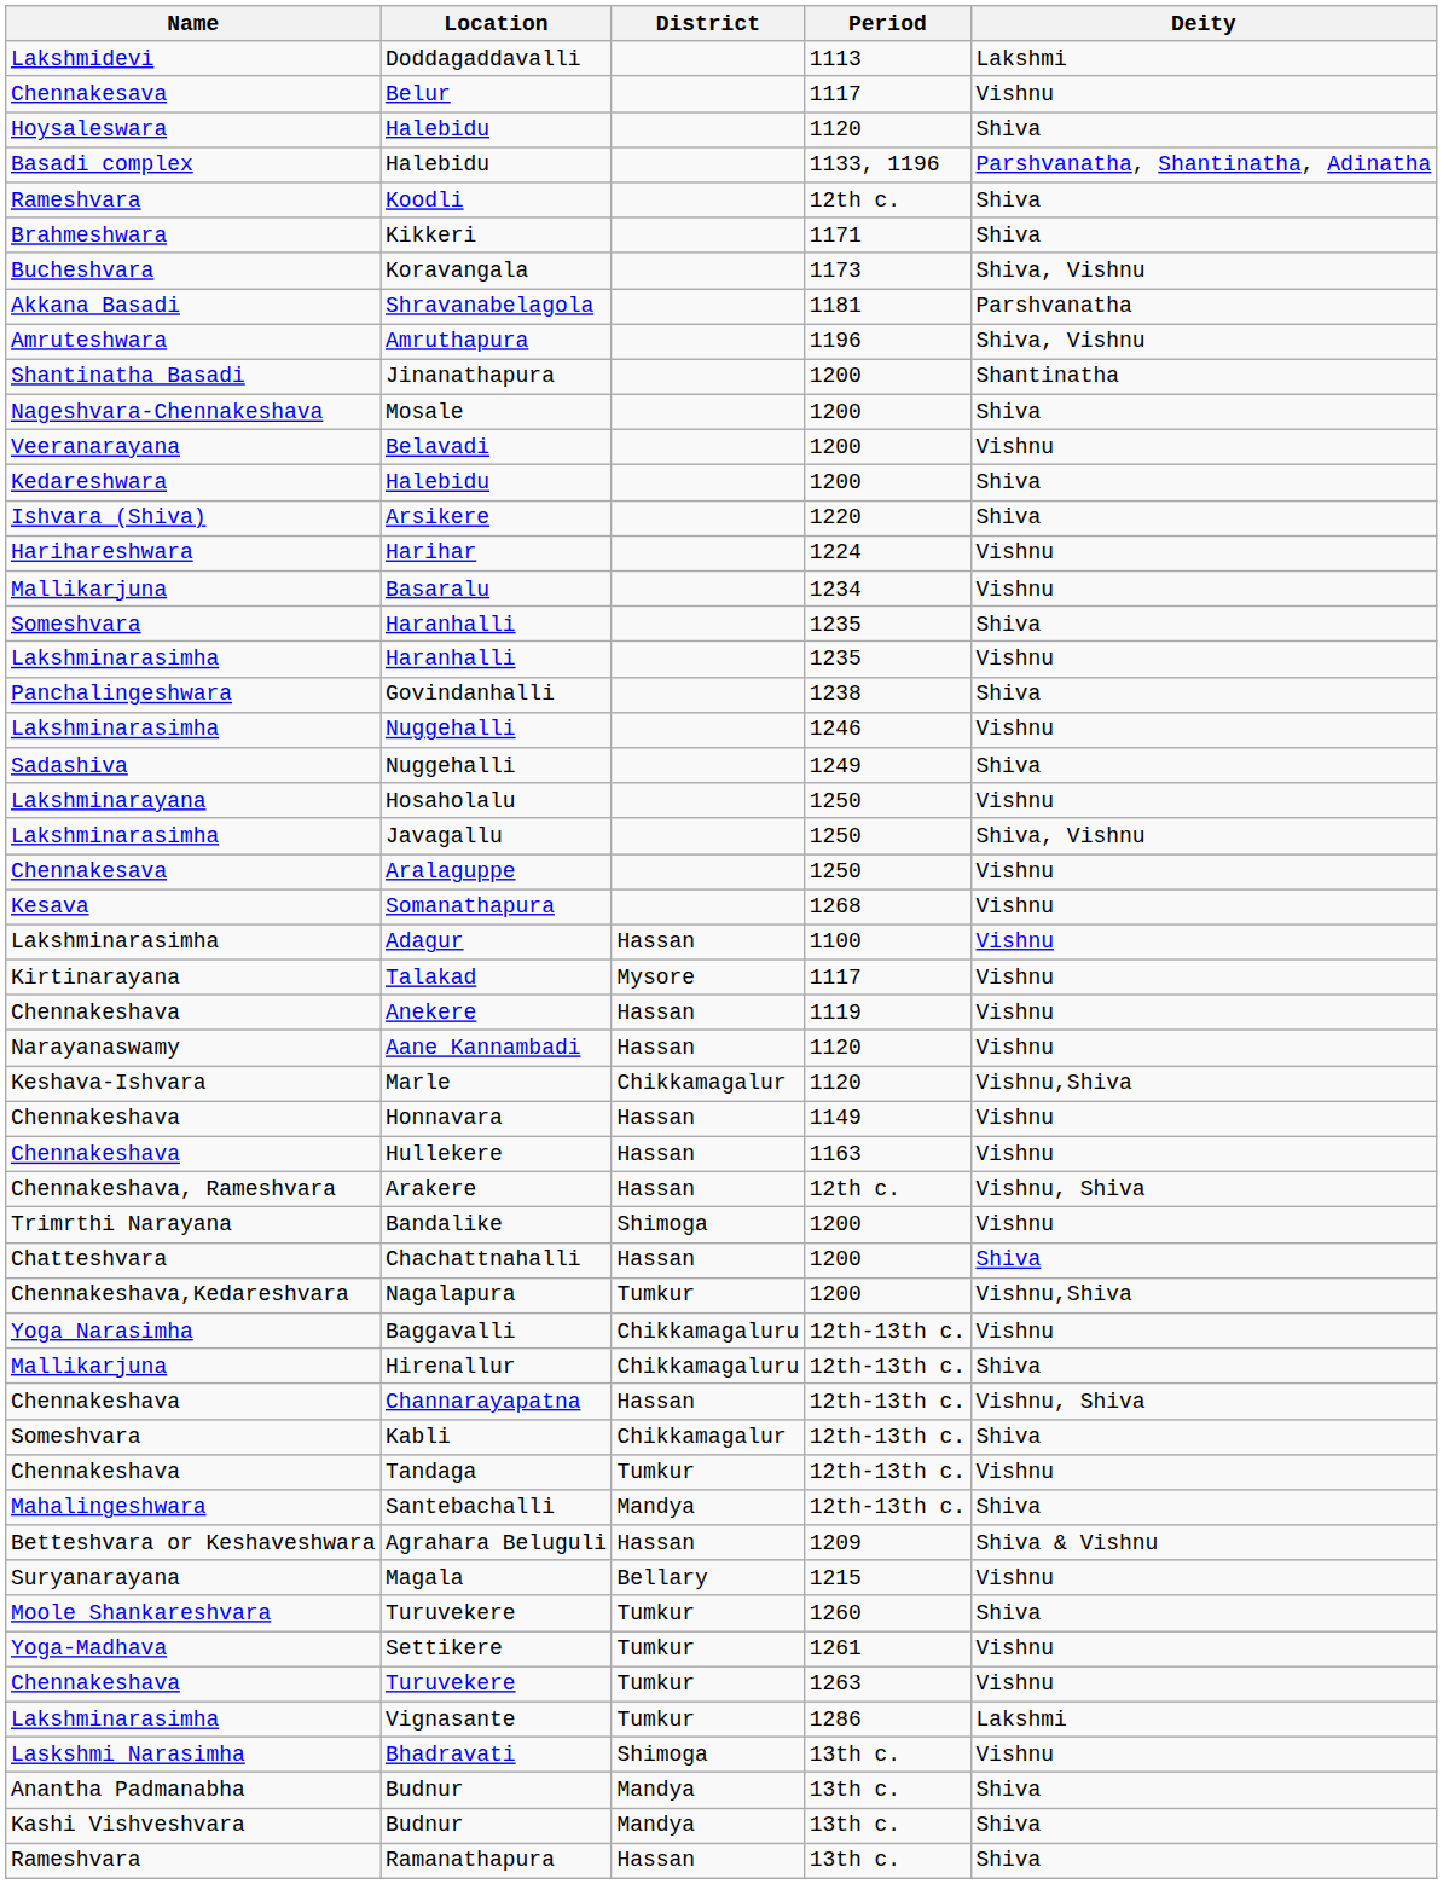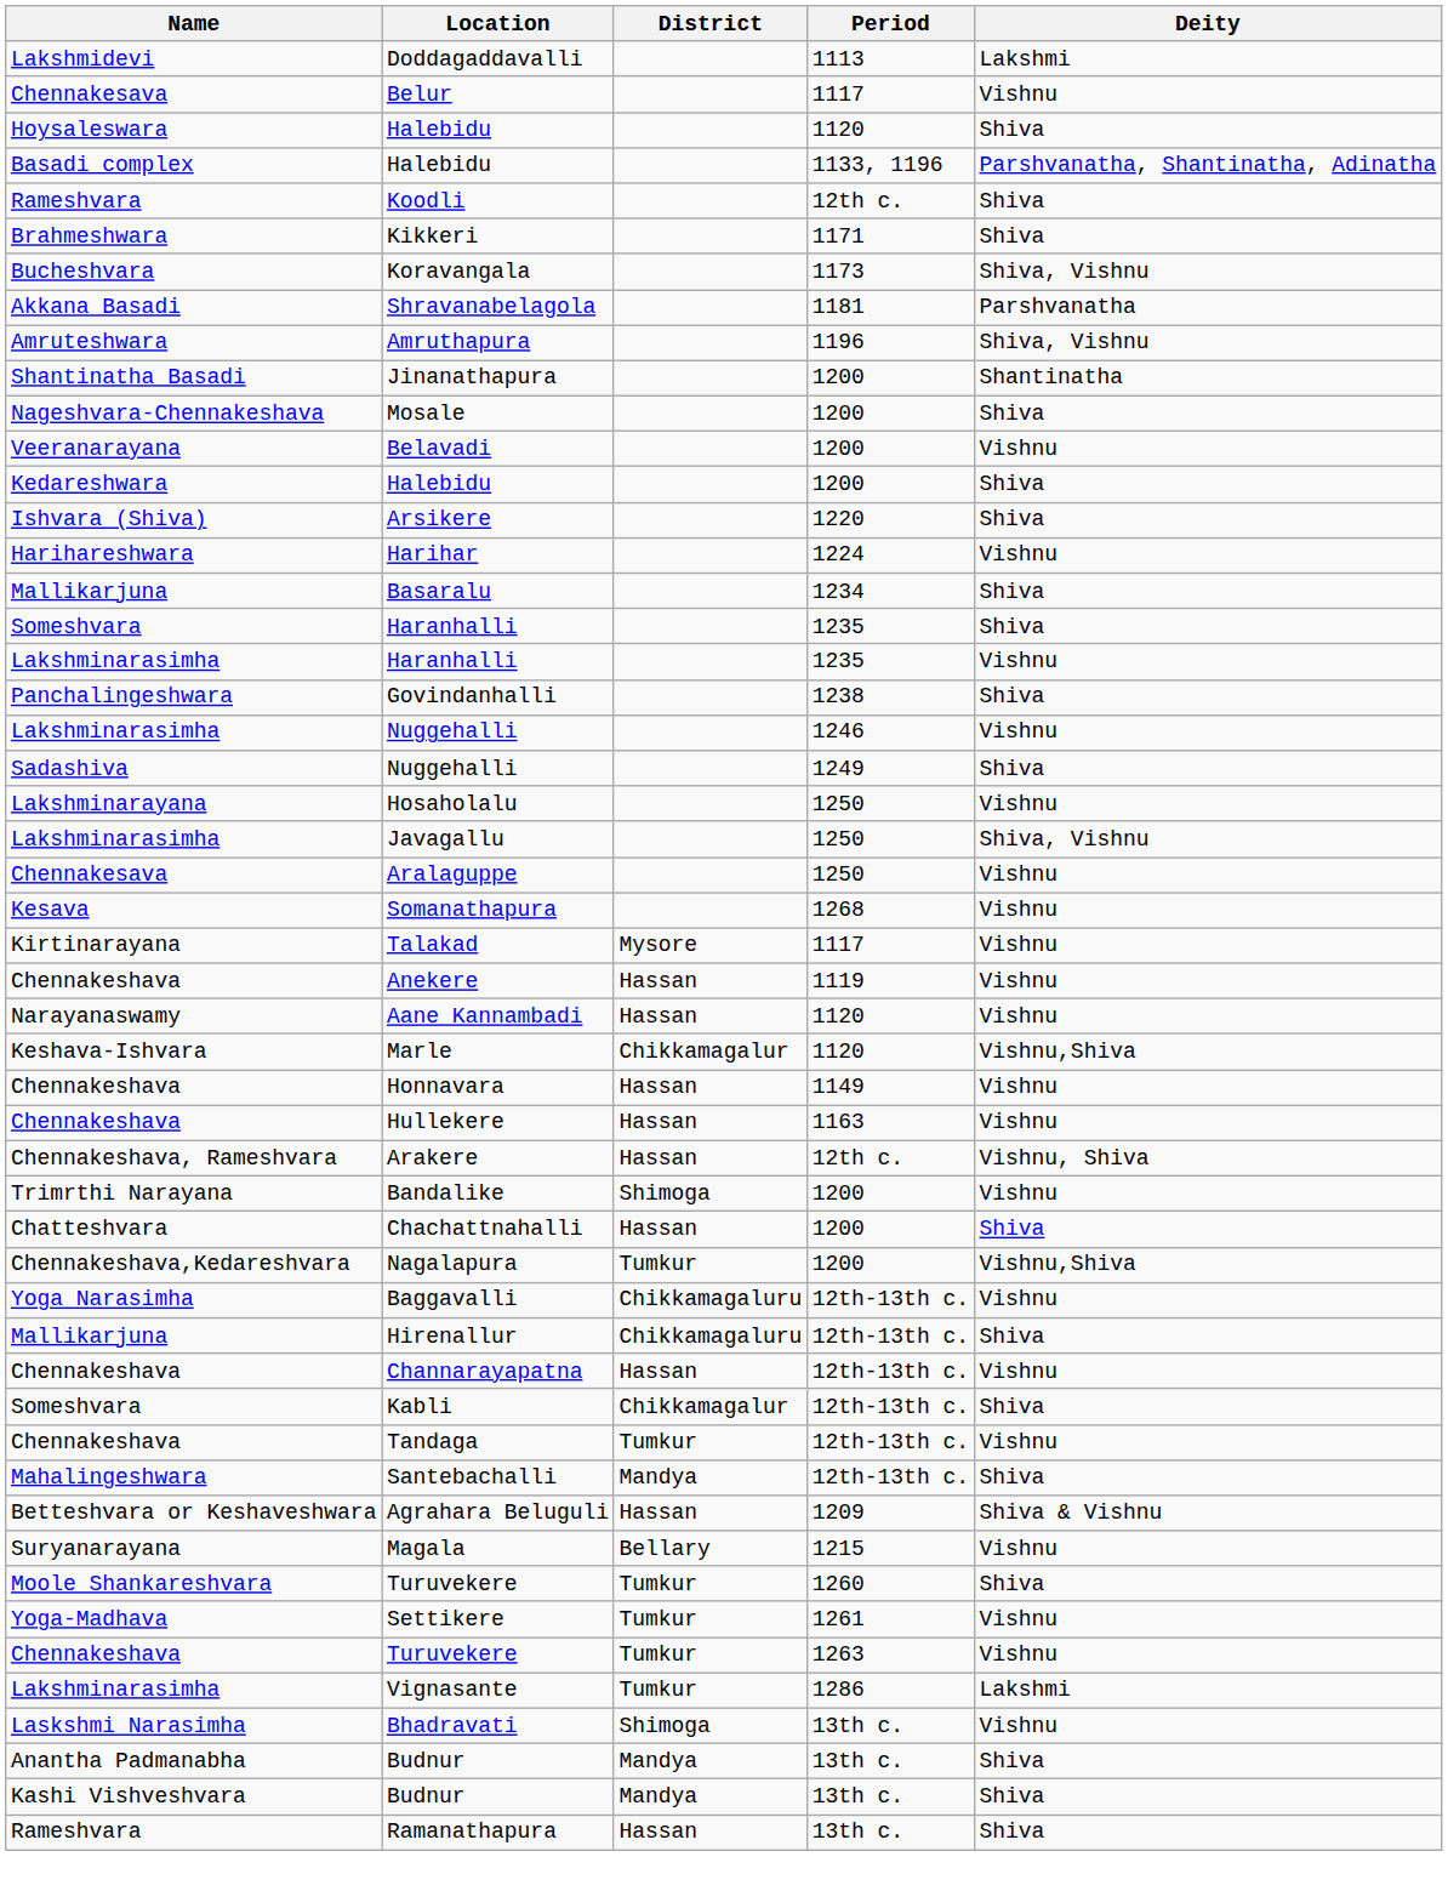Basaralu | Deity: Vishnu -> Shiva
- row: Lakshminarasimha | Adagur | Hassan | 1100 | Vishnu
Channarayapatna | Deity: Vishnu, Shiva -> Vishnu
